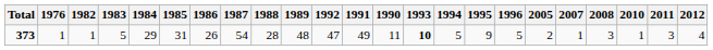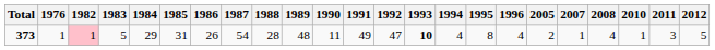columns swapped: 1990 <-> 1992
373 | 1982: no background -> pink background
373 | 1994: 5 -> 4
373 | 1995: 9 -> 8
373 | 1996: 5 -> 4
373 | 2008: 3 -> 4
373 | 2012: 4 -> 5
